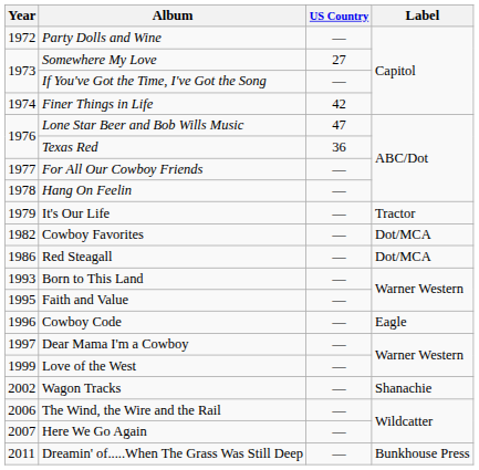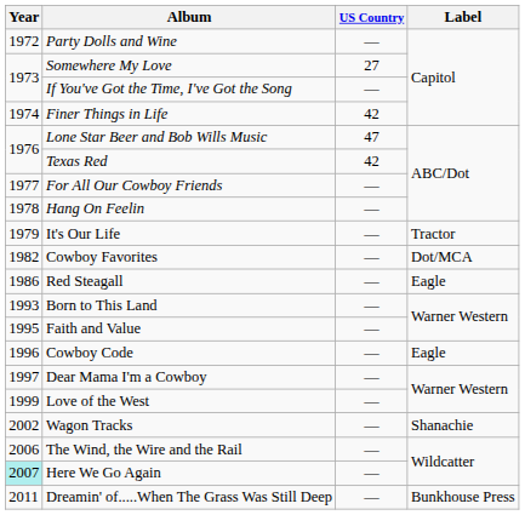Texas Red | US Country: 36 -> 42
Red Steagall | Label: Dot/MCA -> Eagle
Here We Go Again | Year: no background -> paleturquoise background
